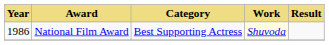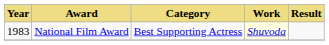National Film Award | Year: 1986 -> 1983
